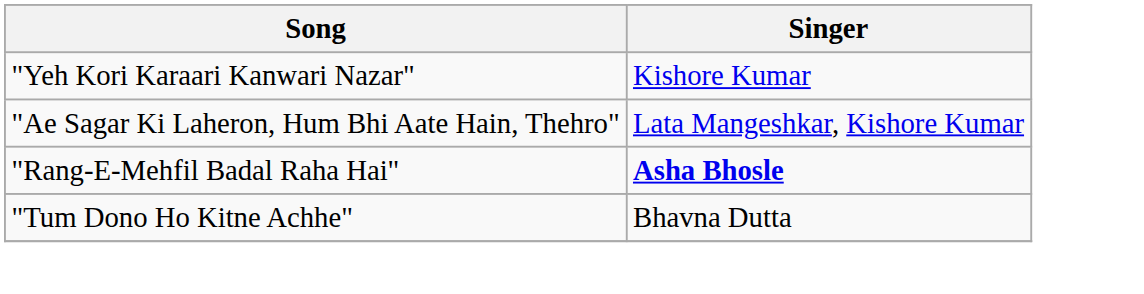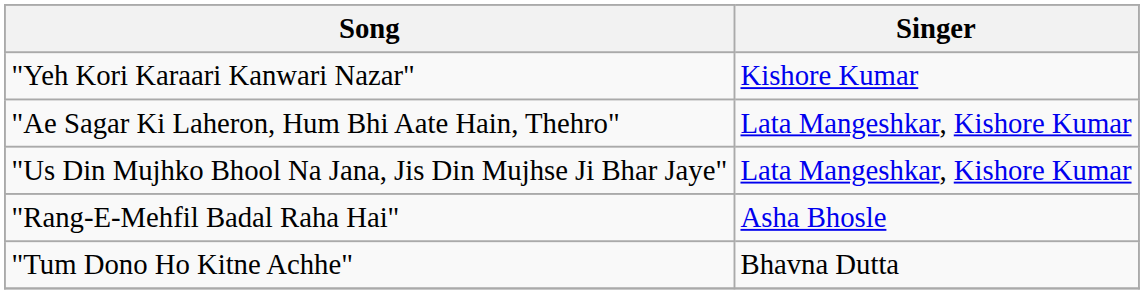+ row: "Us Din Mujhko Bhool Na Jana, Jis Din Mujhse Ji Bhar Jaye" | Lata Mangeshkar, Kishore Kumar
"Rang-E-Mehfil Badal Raha Hai" | Singer: bold -> normal
